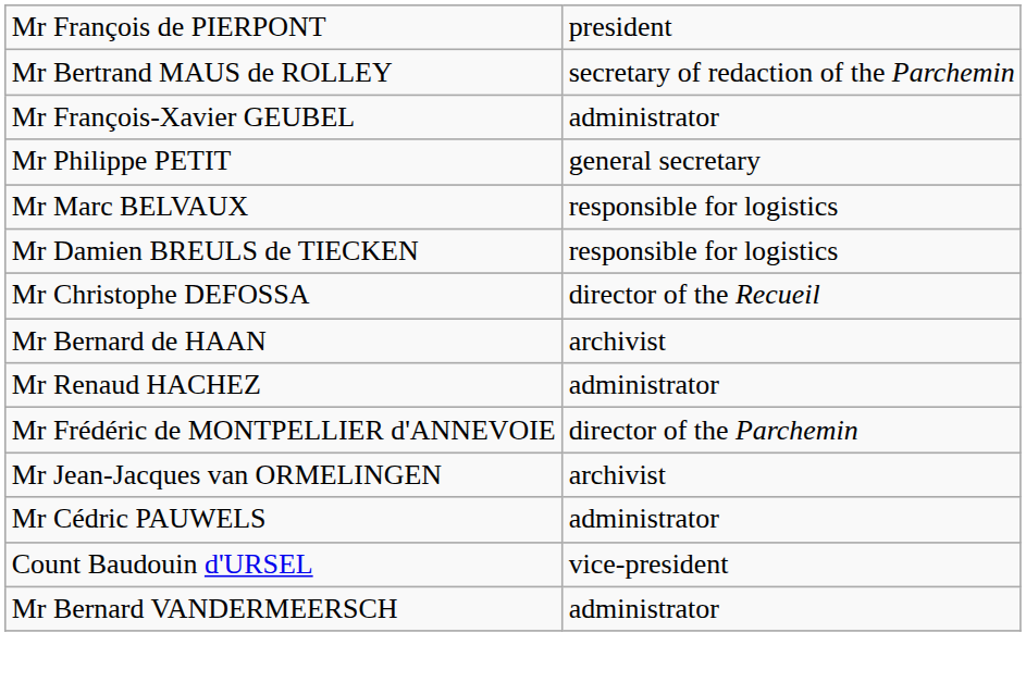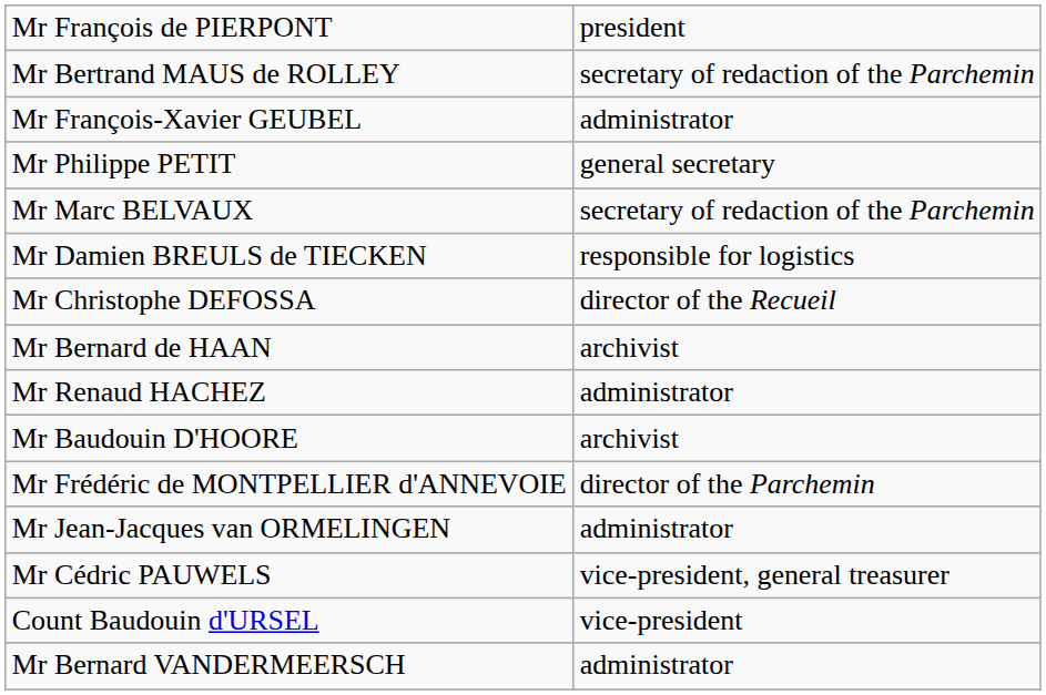Mr Marc BELVAUX | column 2: responsible for logistics -> secretary of redaction of the Parchemin
+ row: Mr Baudouin D'HOORE | archivist
Mr Jean-Jacques van ORMELINGEN | column 2: archivist -> administrator
Mr Cédric PAUWELS | column 2: administrator -> vice-president, general treasurer
